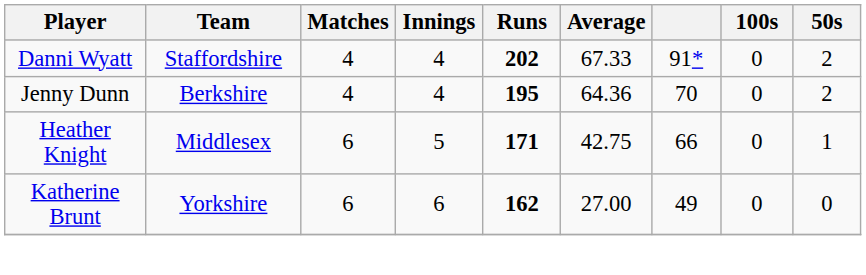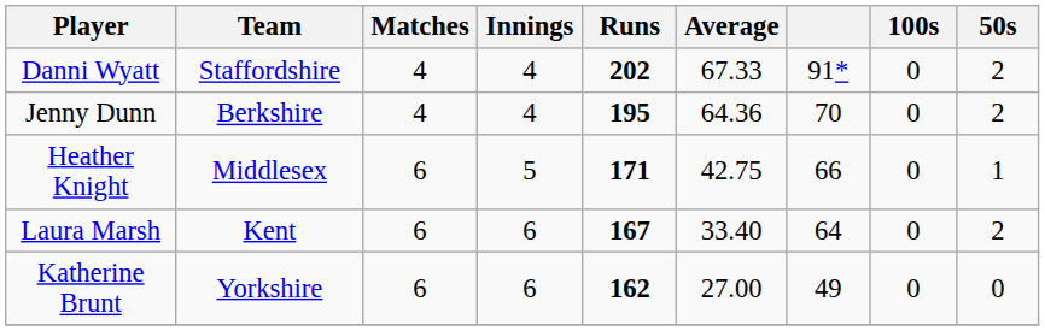+ row: Laura Marsh | Kent | 6 | 6 | 167 | 33.40 | 64 | 0 | 2
